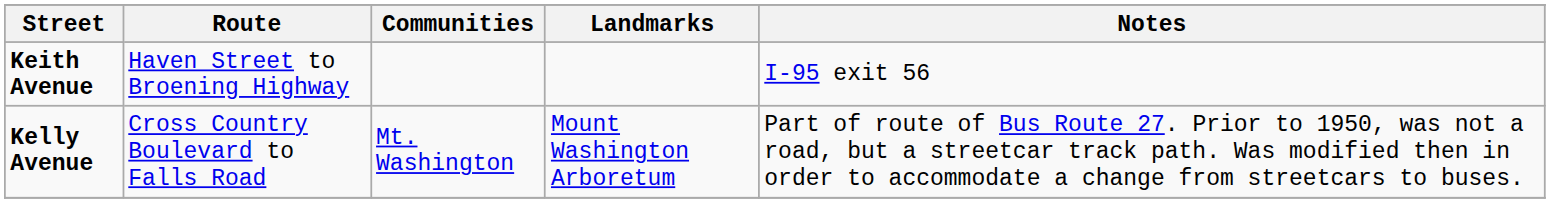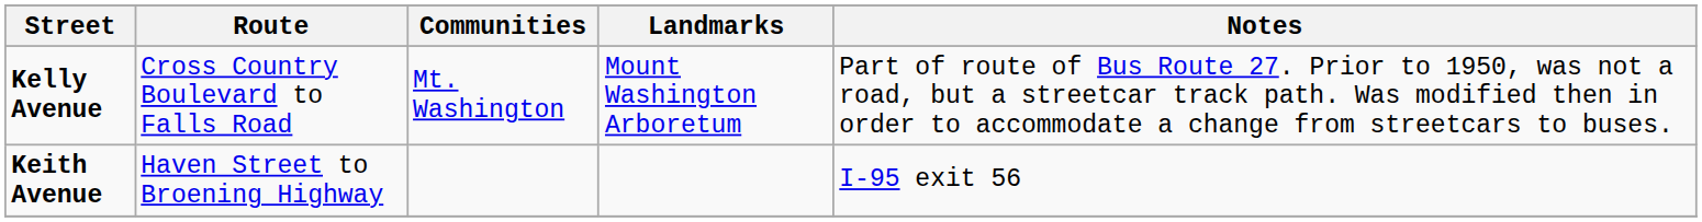rows swapped: Keith Avenue <-> Kelly Avenue
